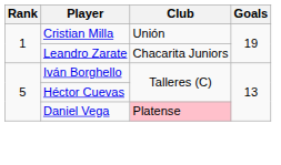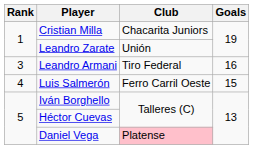Cristian Milla | Club: Unión -> Chacarita Juniors
Leandro Zarate | Club: Chacarita Juniors -> Unión
+ row: 3 | Leandro Armani | Tiro Federal | 16
+ row: 4 | Luis Salmerón | Ferro Carril Oeste | 15
